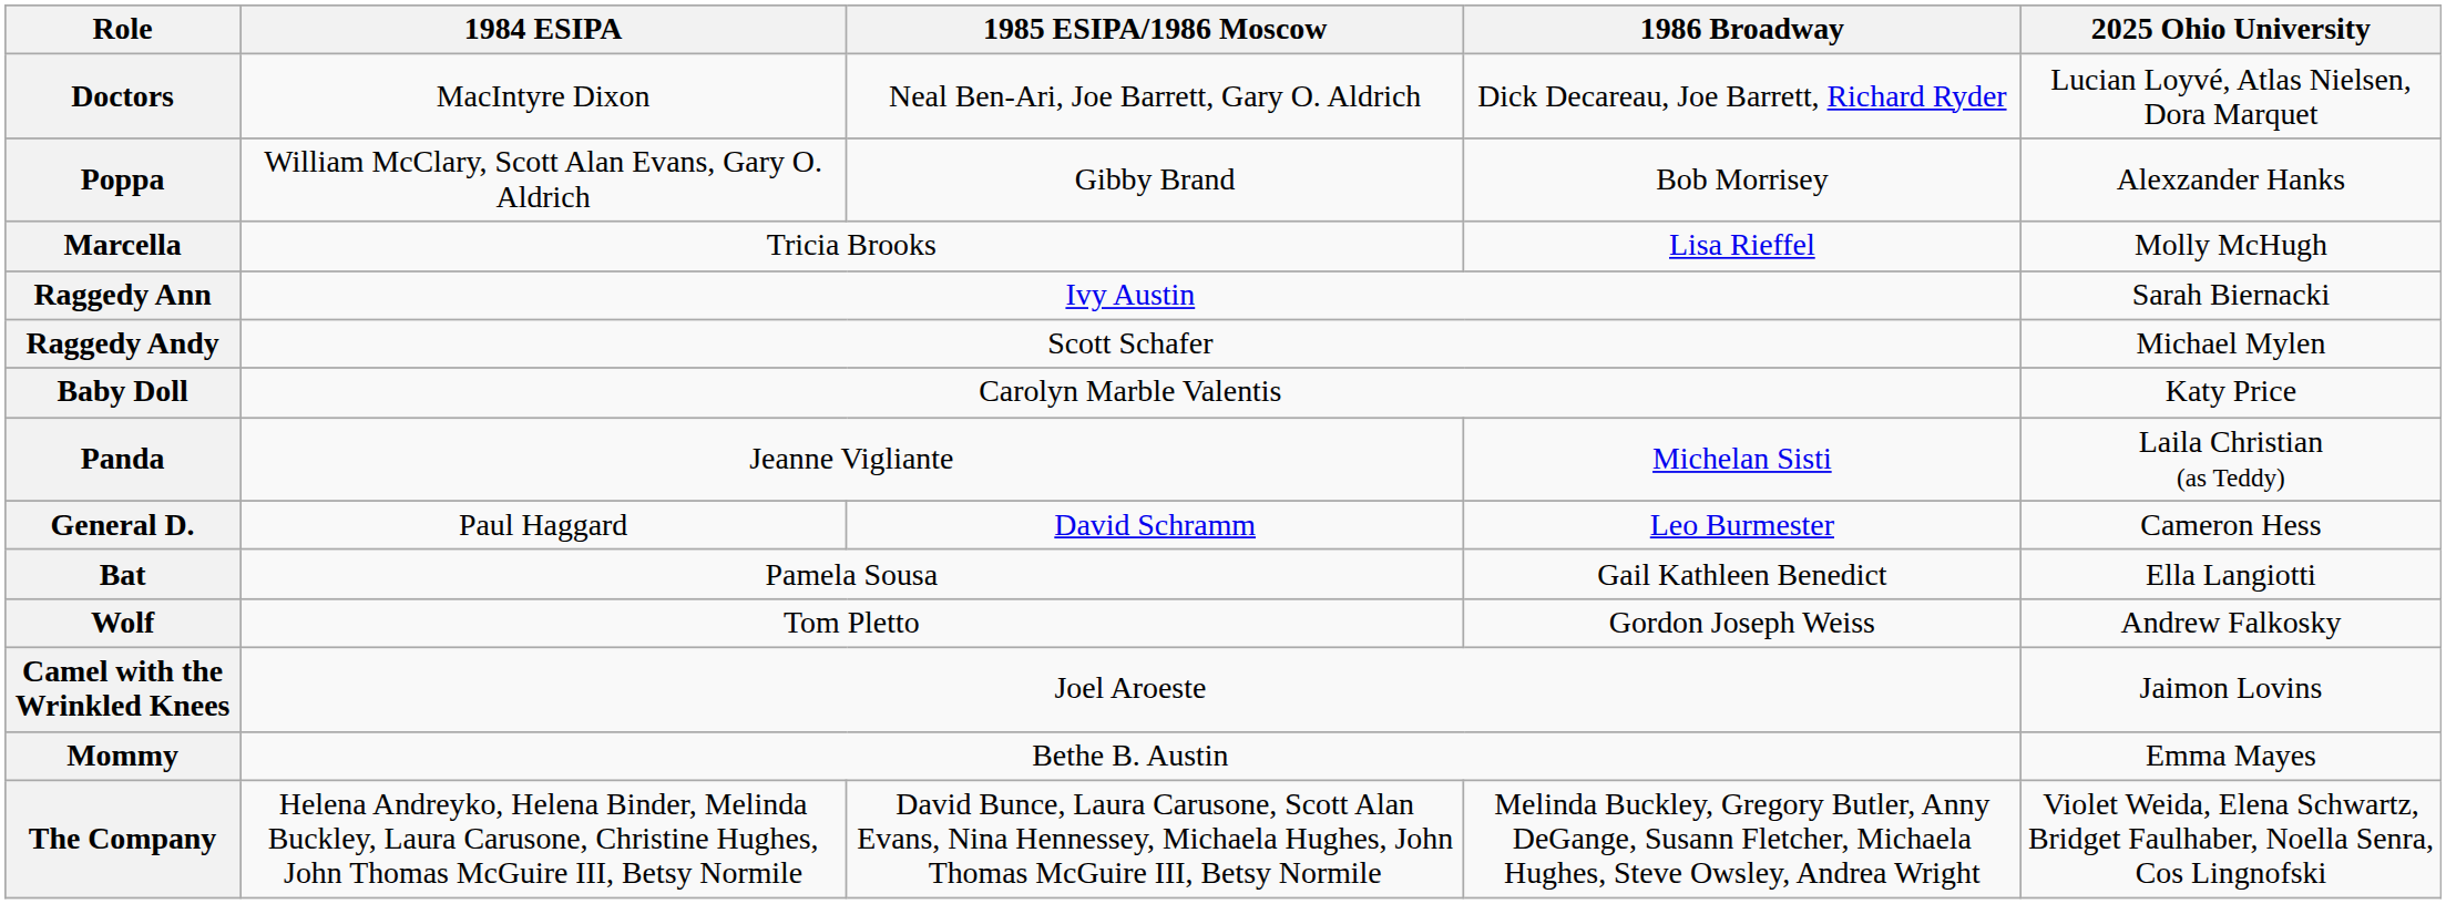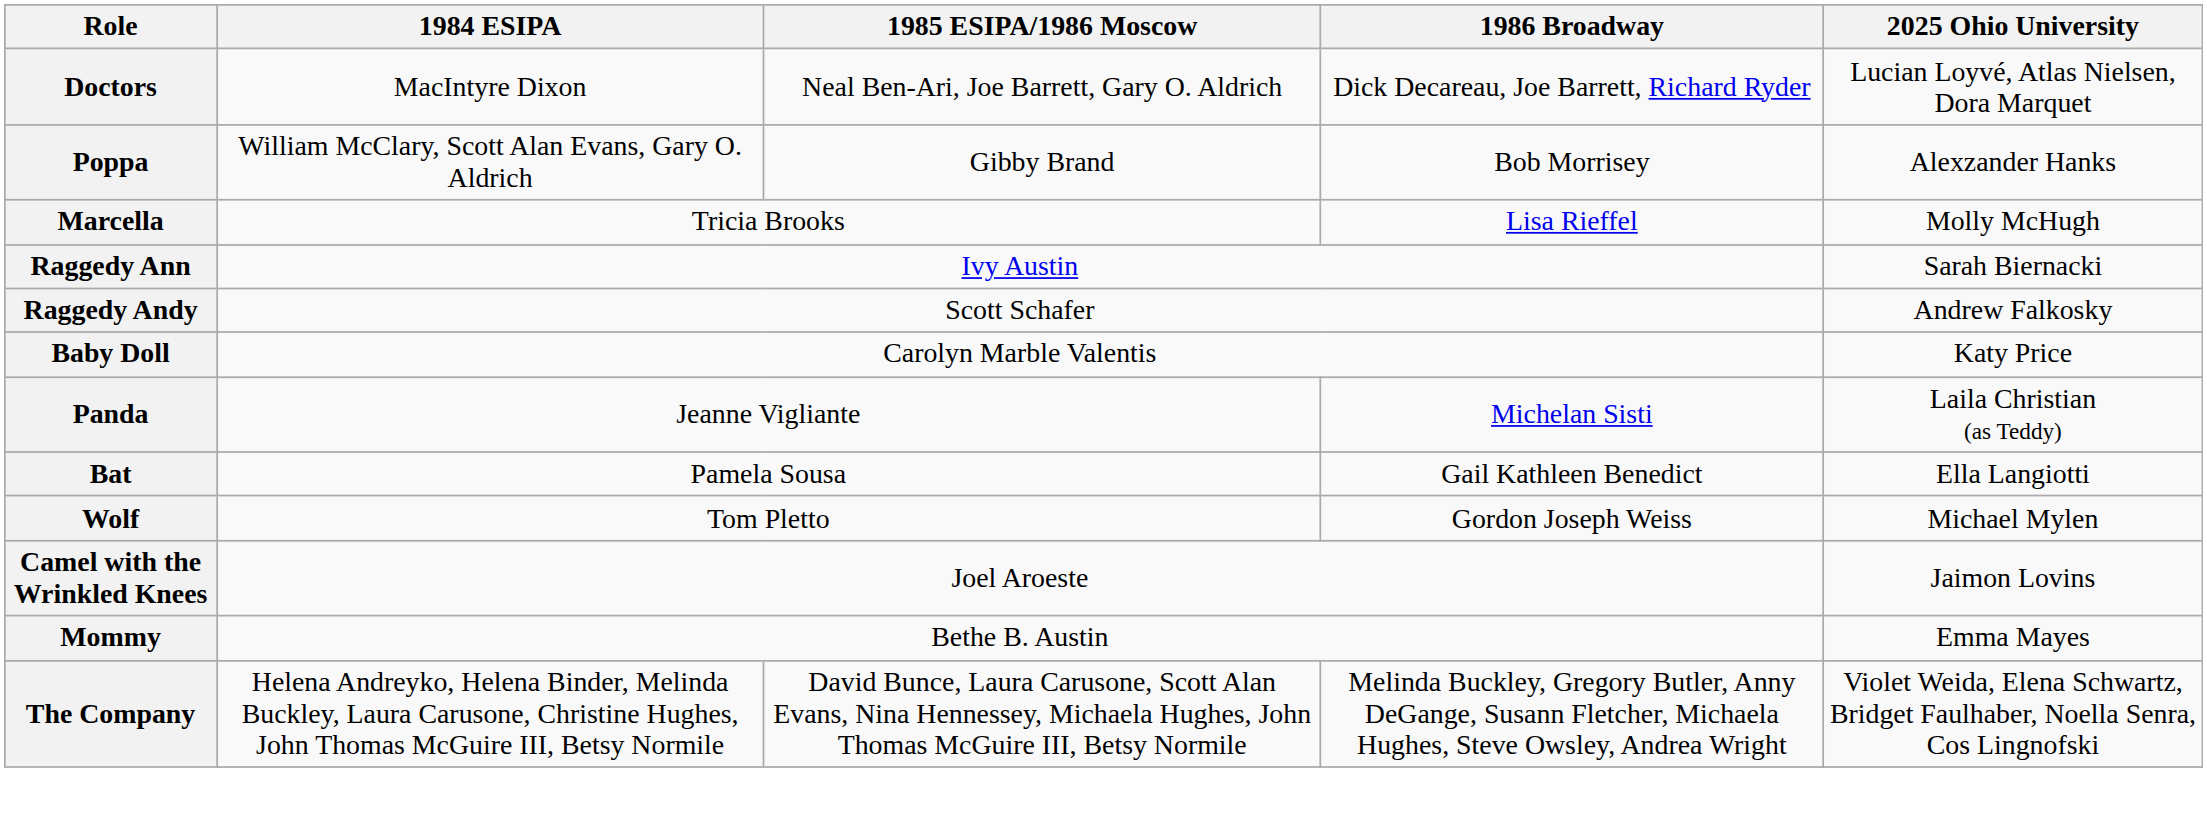Raggedy Andy | 2025 Ohio University: Michael Mylen -> Andrew Falkosky
- row: General D. | Paul Haggard | David Schramm | Leo Burmester | Cameron Hess
Wolf | 2025 Ohio University: Andrew Falkosky -> Michael Mylen
